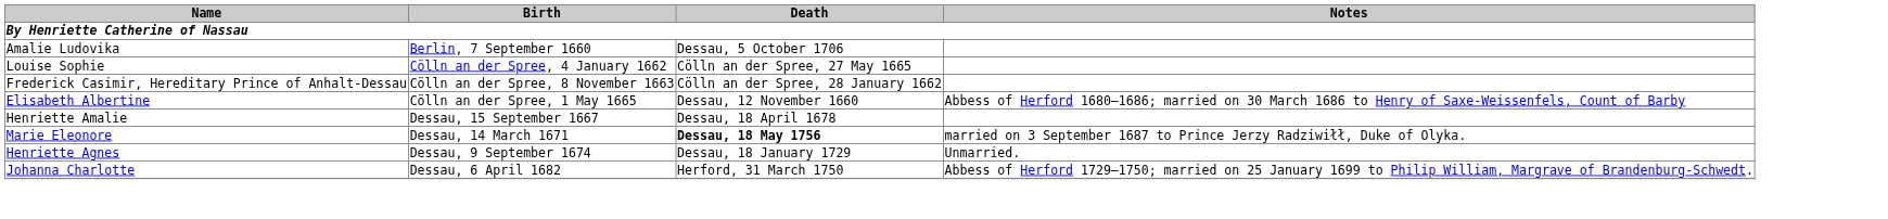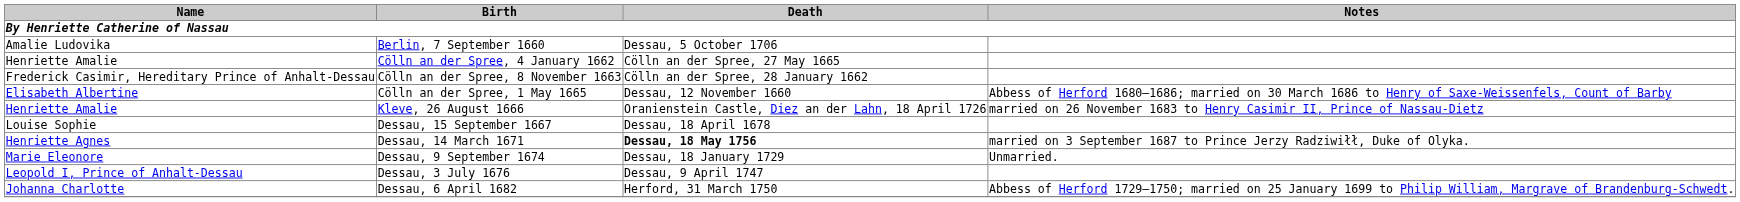Cölln an der Spree, 4 January 1662 | Name: Louise Sophie -> Henriette Amalie
+ row: Henriette Amalie | Kleve, 26 August 1666 | Oranienstein Castle, Diez an der Lahn, 18 April 1726 | married on 26 November 1683 to Henry Casimir II, Prince of Nassau-Dietz
Dessau, 15 September 1667 | Name: Henriette Amalie -> Louise Sophie
Dessau, 14 March 1671 | Name: Marie Eleonore -> Henriette Agnes
Dessau, 9 September 1674 | Name: Henriette Agnes -> Marie Eleonore
+ row: Leopold I, Prince of Anhalt-Dessau | Dessau, 3 July 1676 | Dessau, 9 April 1747
